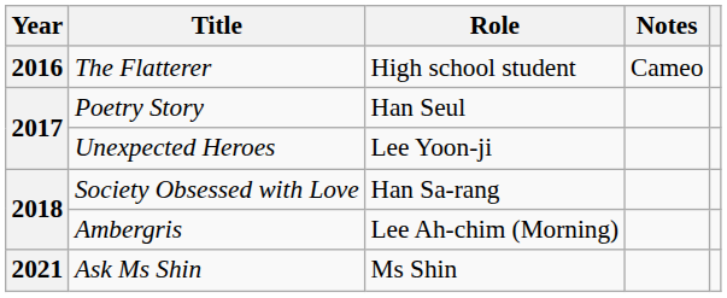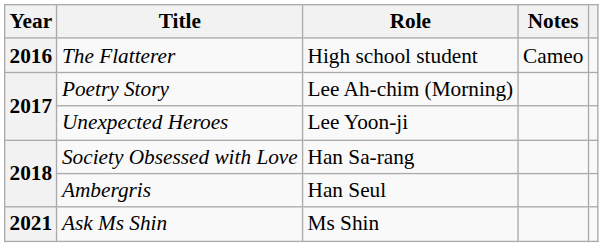Poetry Story | Role: Han Seul -> Lee Ah-chim (Morning)
Ambergris | Role: Lee Ah-chim (Morning) -> Han Seul
